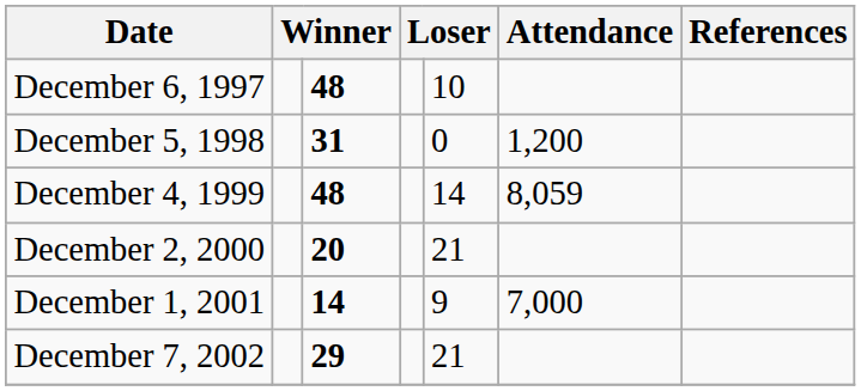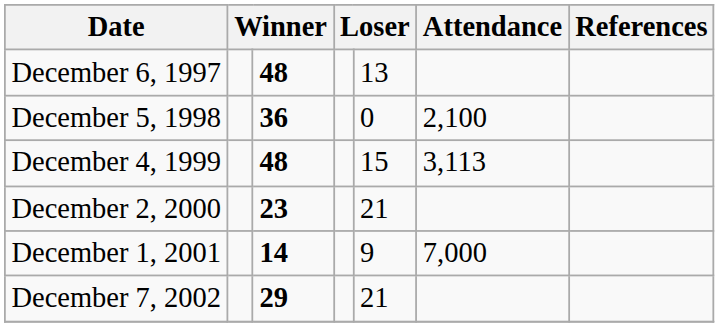December 6, 1997 | column 5: 10 -> 13
December 5, 1998 | column 3: 31 -> 36
December 5, 1998 | Attendance: 1,200 -> 2,100
December 4, 1999 | column 5: 14 -> 15
December 4, 1999 | Attendance: 8,059 -> 3,113
December 2, 2000 | column 3: 20 -> 23
